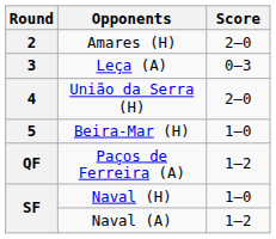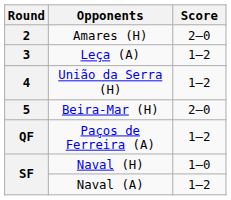Leça (A) | Score: 0–3 -> 1–2
União da Serra (H) | Score: 2–0 -> 1–2
Beira-Mar (H) | Score: 1–0 -> 2–0
